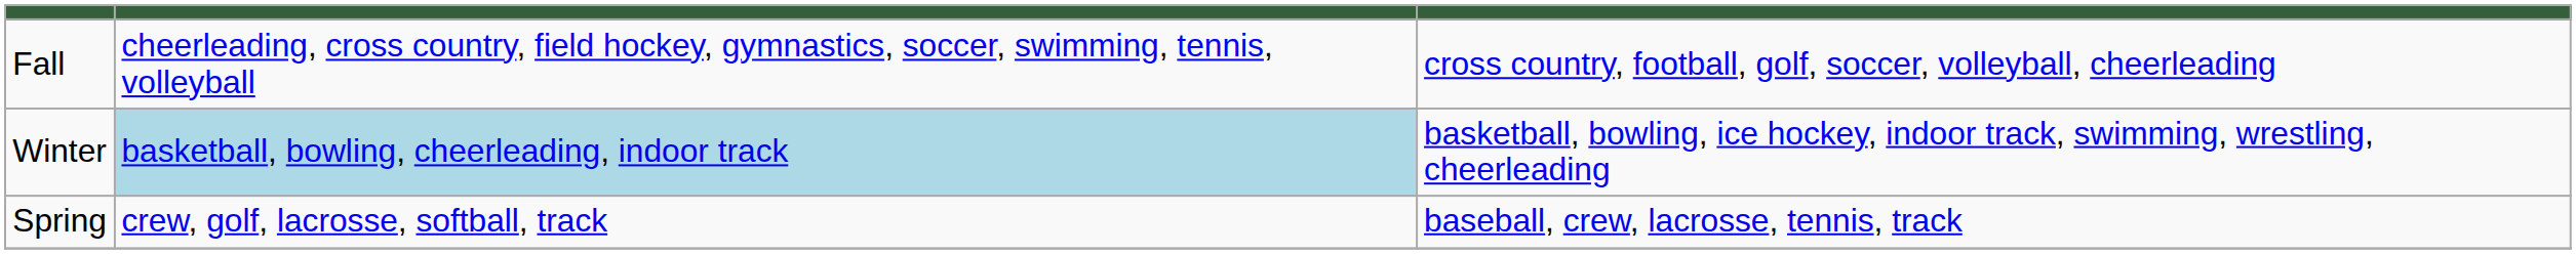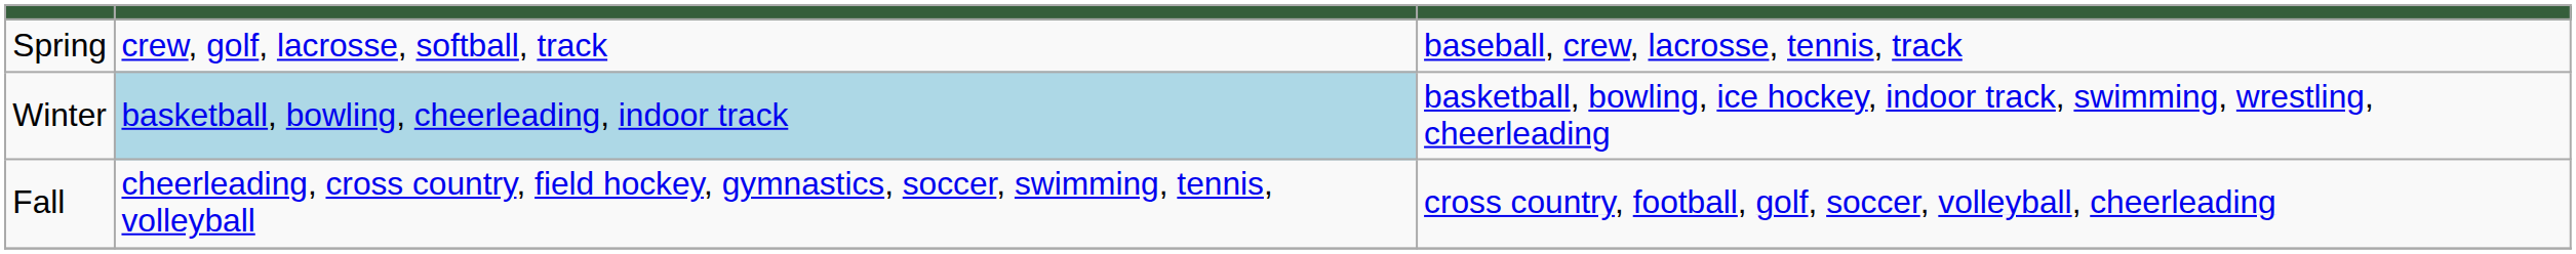rows swapped: Fall <-> Spring
